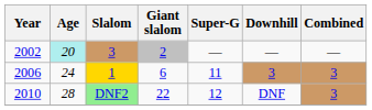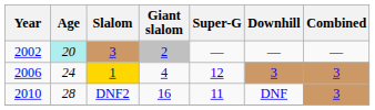2006 | Giant slalom: 6 -> 4
2006 | Super-G: 11 -> 12
2010 | Slalom: lightgreen background -> no background
2010 | Giant slalom: 22 -> 16
2010 | Super-G: 12 -> 11
